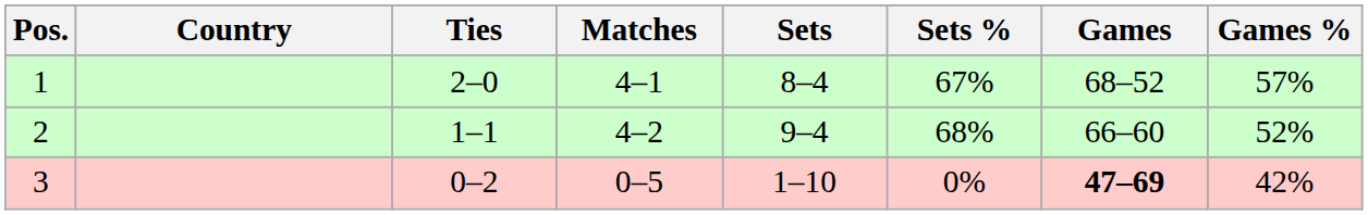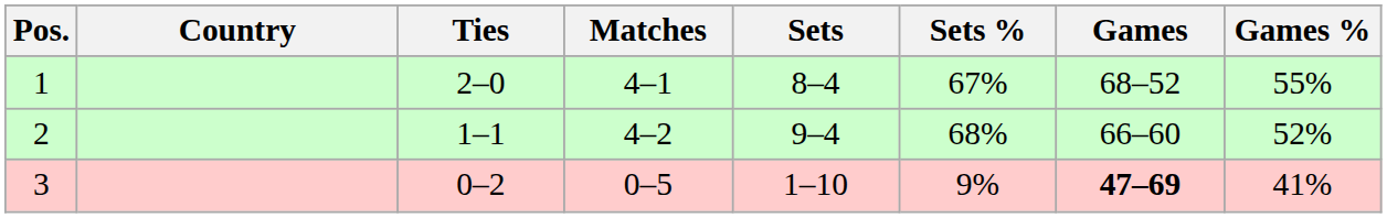1 | Games %: 57% -> 55%
3 | Sets %: 0% -> 9%
3 | Games %: 42% -> 41%
